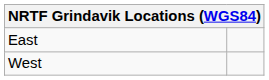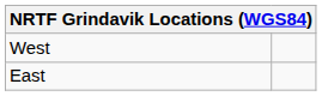rows swapped: East <-> West
